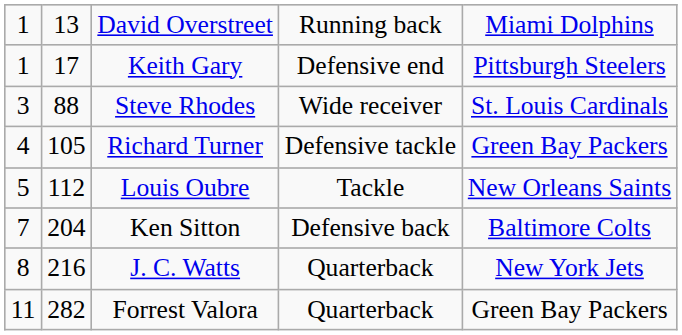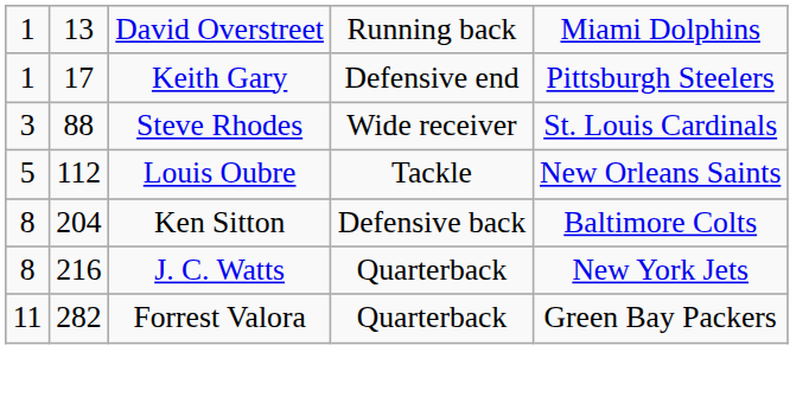- row: 4 | 105 | Richard Turner | Defensive tackle | Green Bay Packers
Ken Sitton | column 1: 7 -> 8
